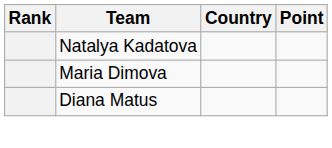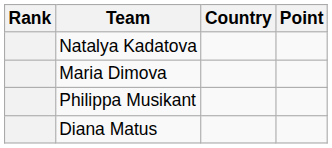+ row: Philippa Musikant
